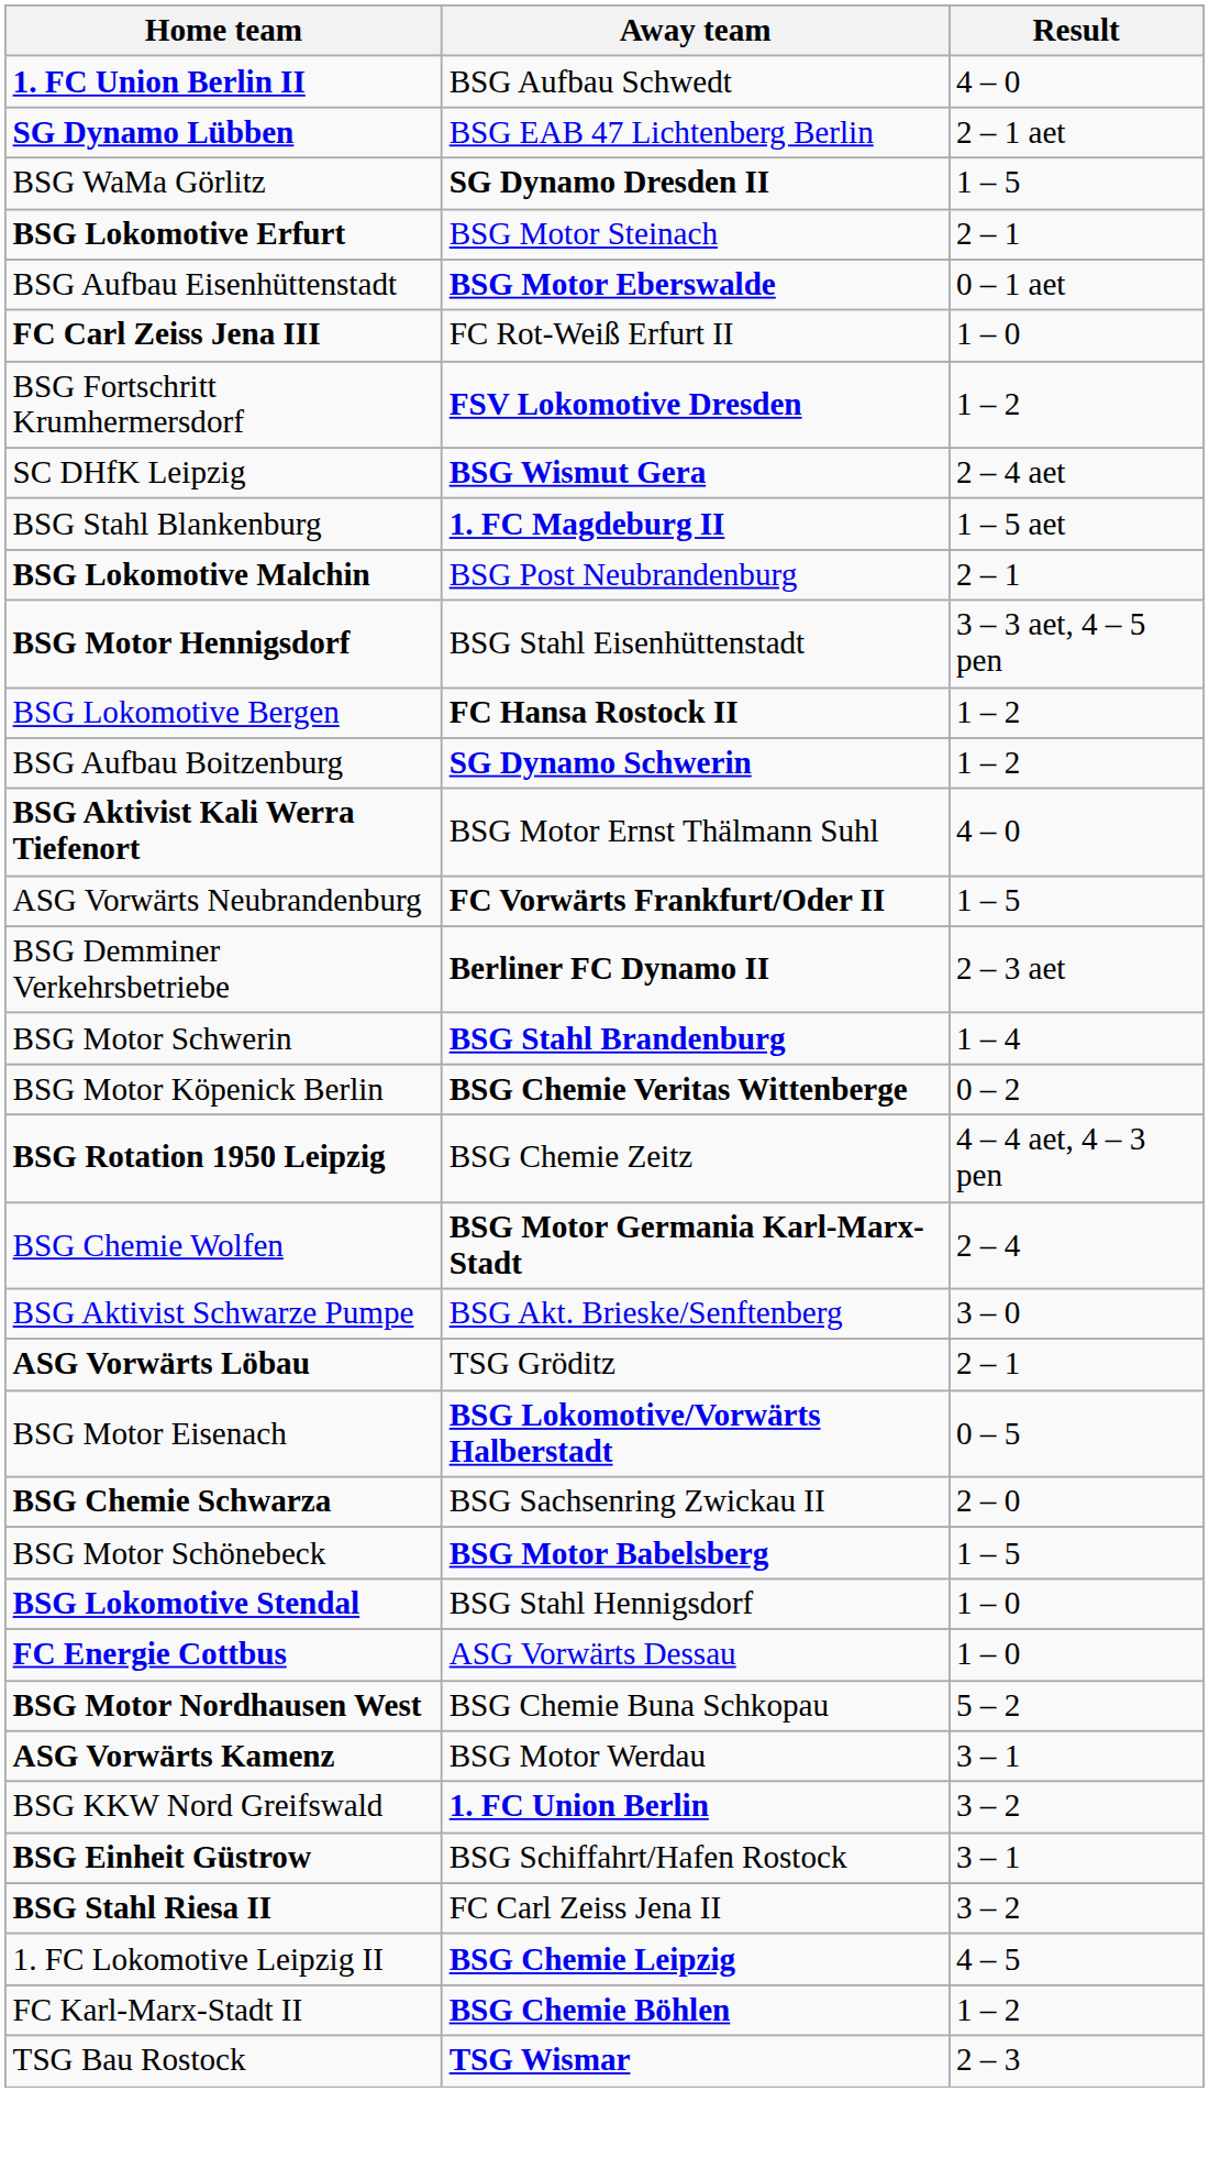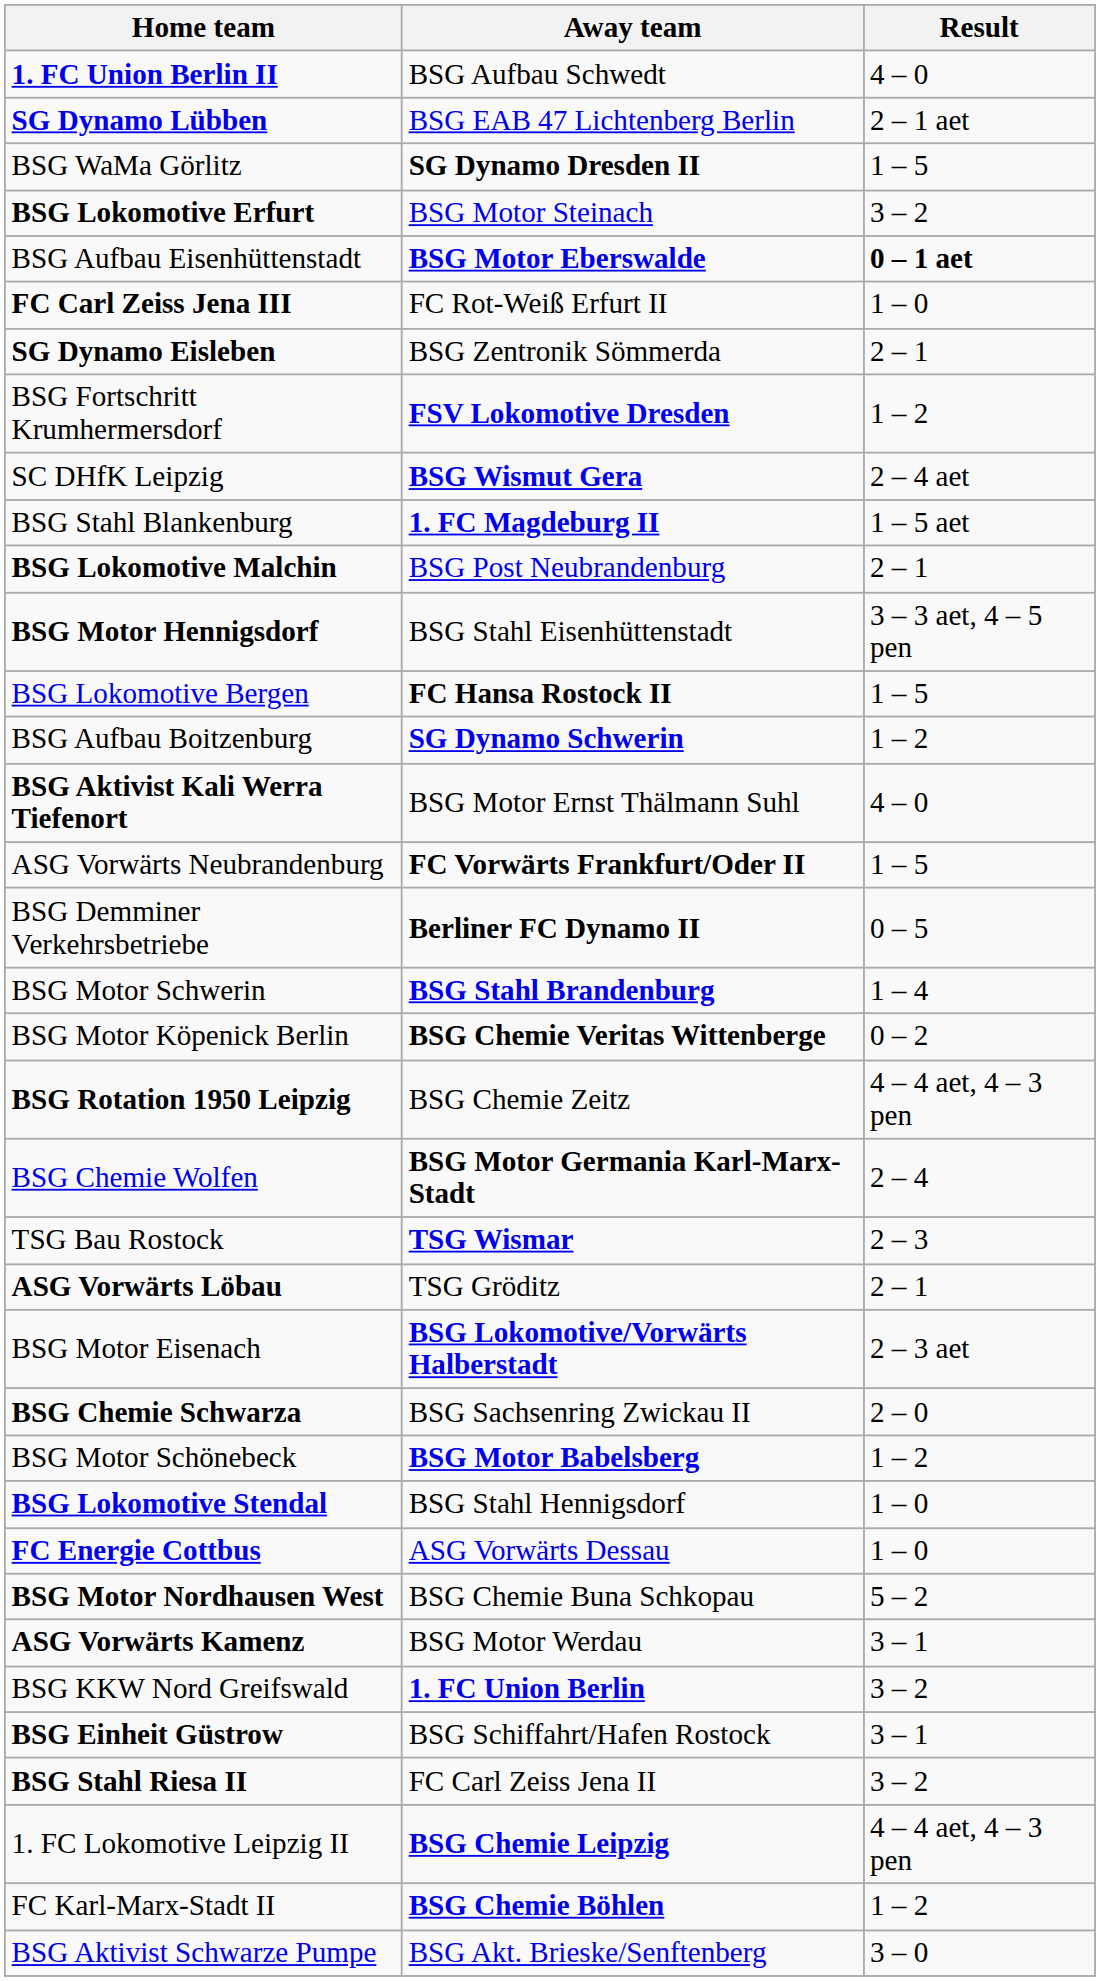BSG Lokomotive Erfurt | Result: 2 – 1 -> 3 – 2
BSG Aufbau Eisenhüttenstadt | Result: normal -> bold
+ row: SG Dynamo Eisleben | BSG Zentronik Sömmerda | 2 – 1
BSG Lokomotive Bergen | Result: 1 – 2 -> 1 – 5
BSG Demminer Verkehrsbetriebe | Result: 2 – 3 aet -> 0 – 5
rows swapped: TSG Bau Rostock <-> BSG Aktivist Schwarze Pumpe
BSG Motor Eisenach | Result: 0 – 5 -> 2 – 3 aet
BSG Motor Schönebeck | Result: 1 – 5 -> 1 – 2
1. FC Lokomotive Leipzig II | Result: 4 – 5 -> 4 – 4 aet, 4 – 3 pen
